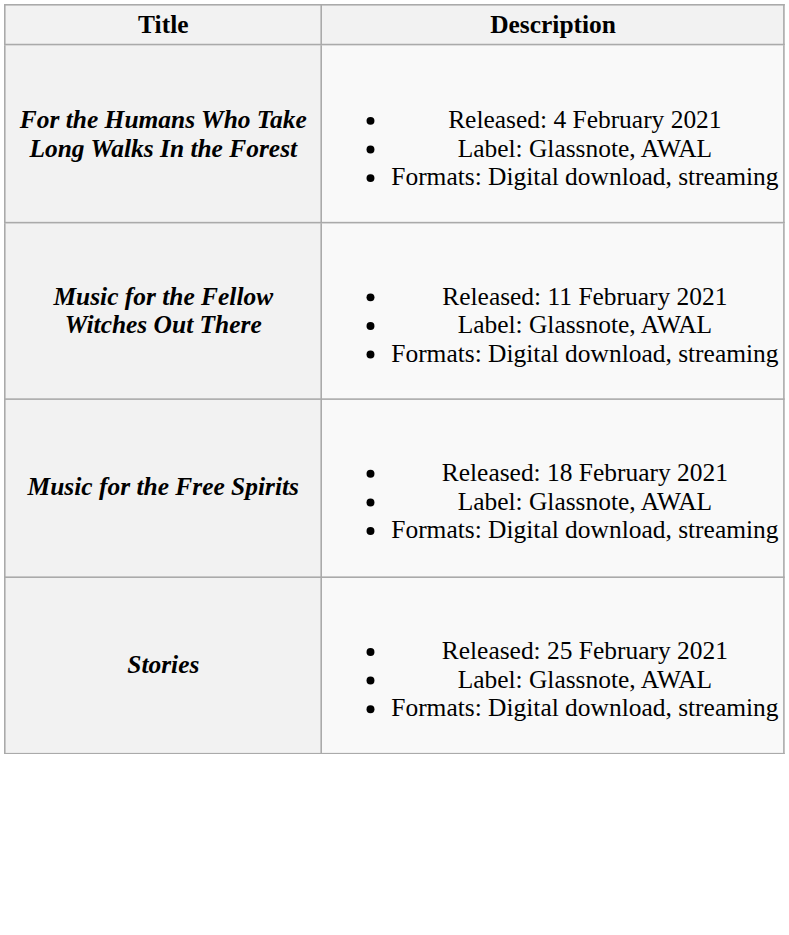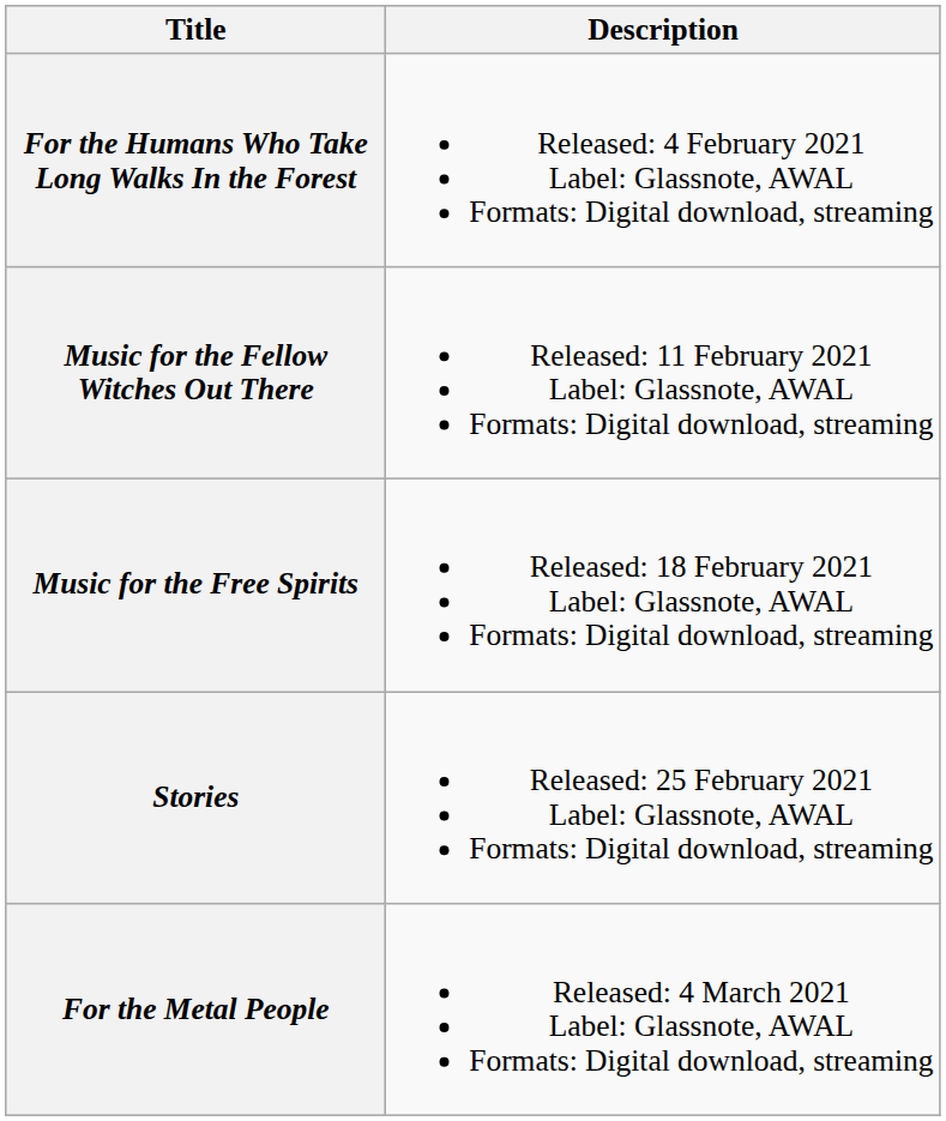+ row: For the Metal People | Released: 4 March 2021 Label: Glassnote, AWAL Formats: Digital download, streaming
